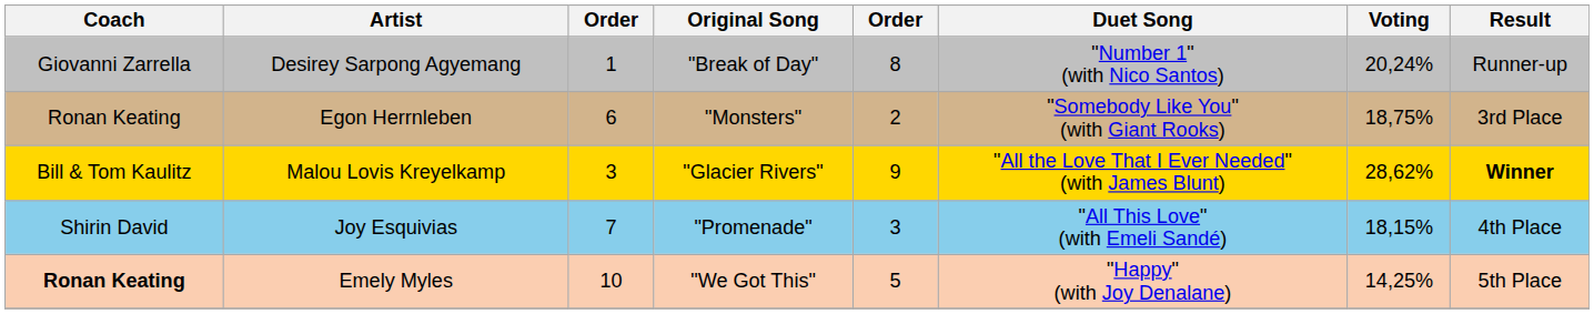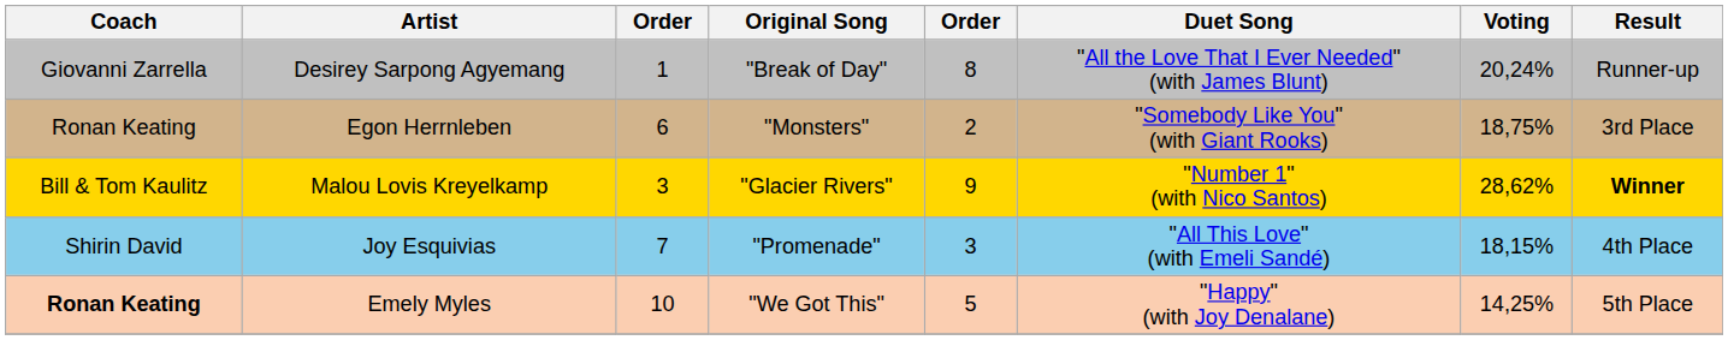Desirey Sarpong Agyemang | Duet Song: "Number 1" (with Nico Santos) -> "All the Love That I Ever Needed" (with James Blunt)
Malou Lovis Kreyelkamp | Duet Song: "All the Love That I Ever Needed" (with James Blunt) -> "Number 1" (with Nico Santos)
